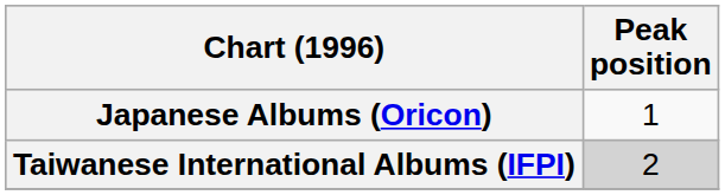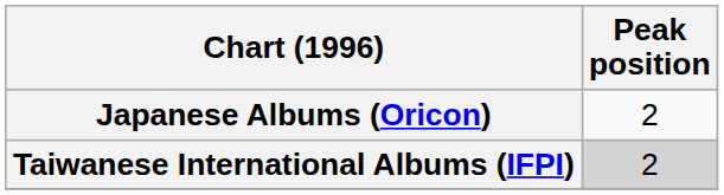Japanese Albums (Oricon) | Peak position: 1 -> 2
